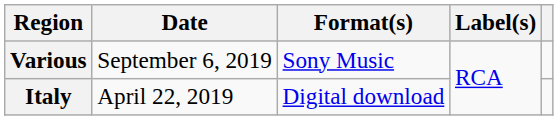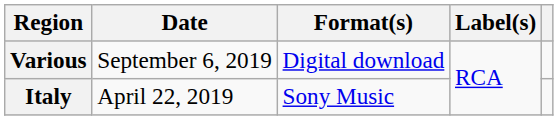Various | Format(s): Sony Music -> Digital download
Italy | Format(s): Digital download -> Sony Music
